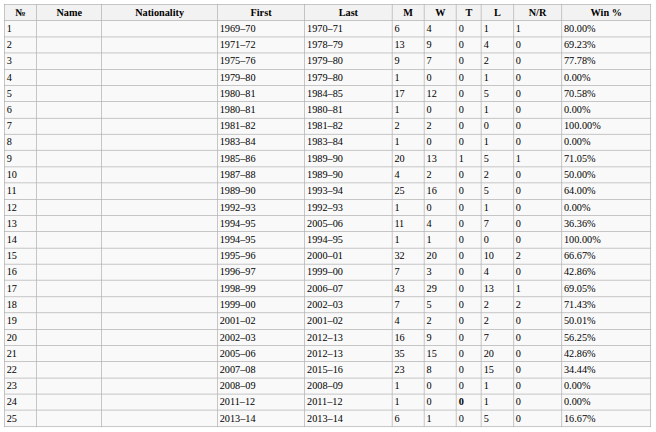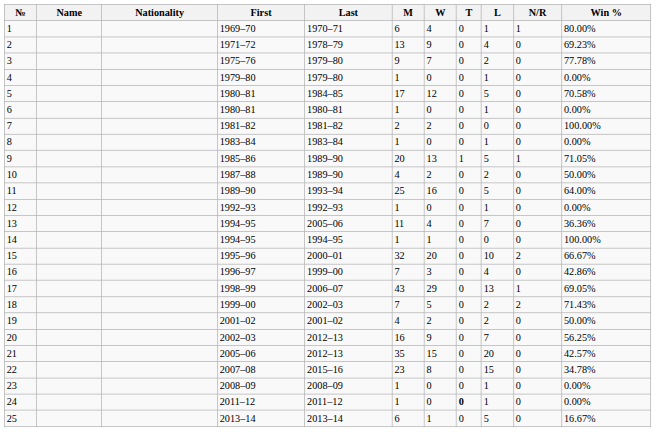19 | Win %: 50.01% -> 50.00%
21 | Win %: 42.86% -> 42.57%
22 | Win %: 34.44% -> 34.78%
